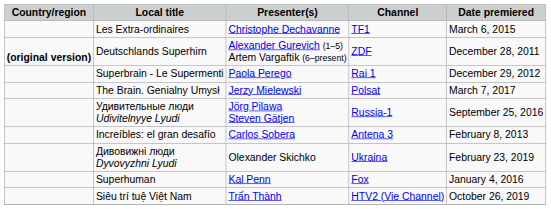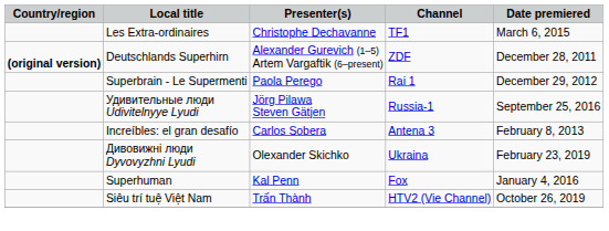- row: The Brain. Genialny Umysł | Jerzy Mielewski | Polsat | March 7, 2017
